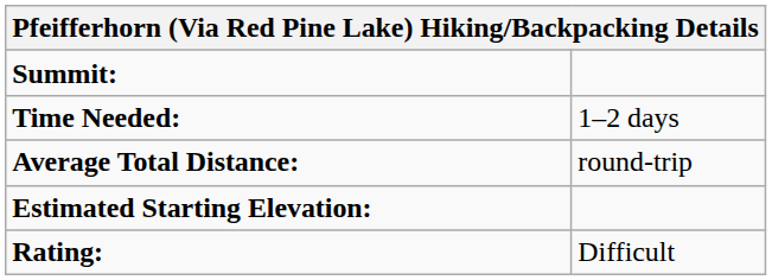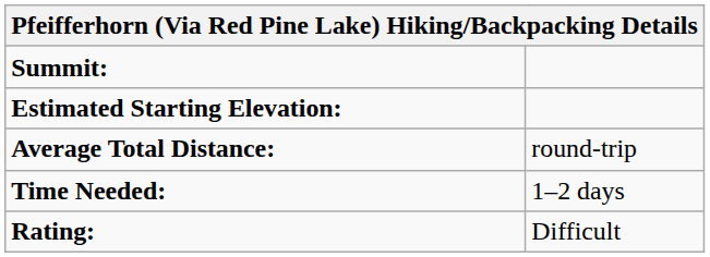rows swapped: Estimated Starting Elevation: <-> Time Needed:
